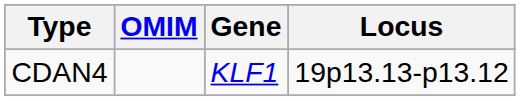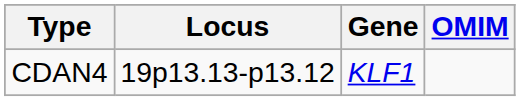columns swapped: OMIM <-> Locus
